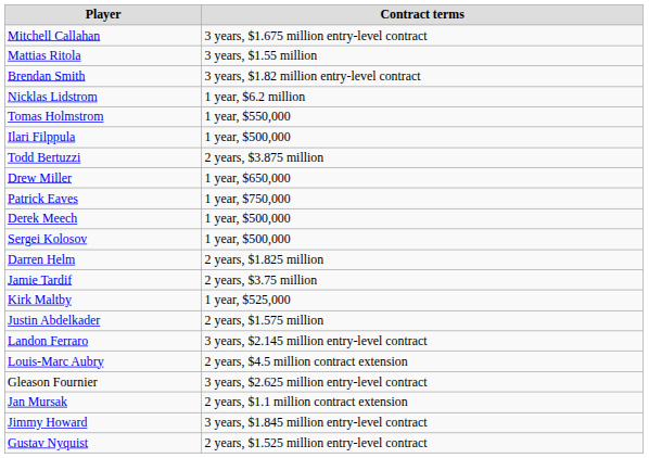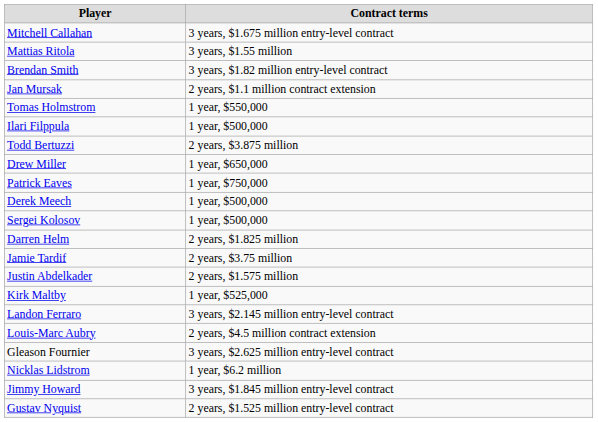rows swapped: Nicklas Lidstrom <-> Jan Mursak
rows swapped: Justin Abdelkader <-> Kirk Maltby
